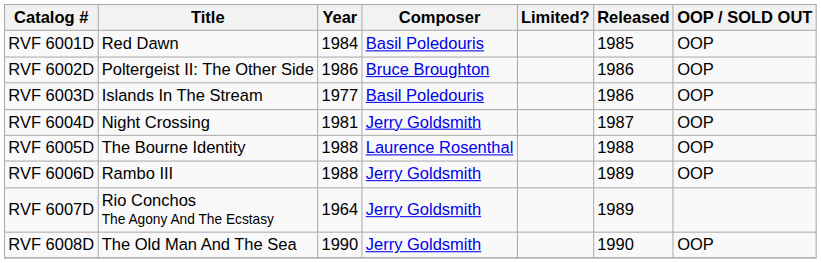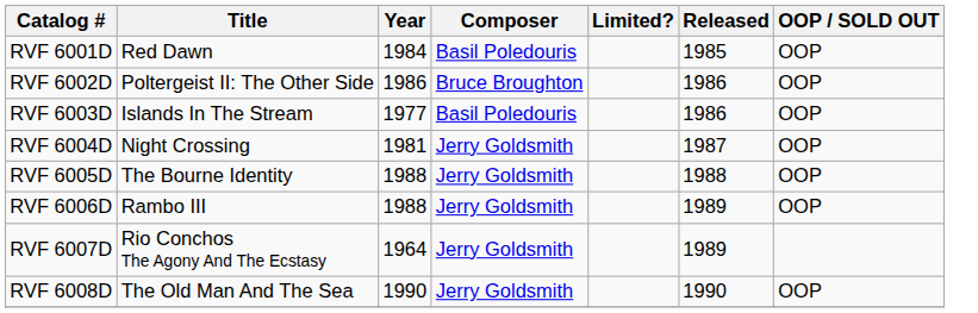RVF 6005D | Composer: Laurence Rosenthal -> Jerry Goldsmith
